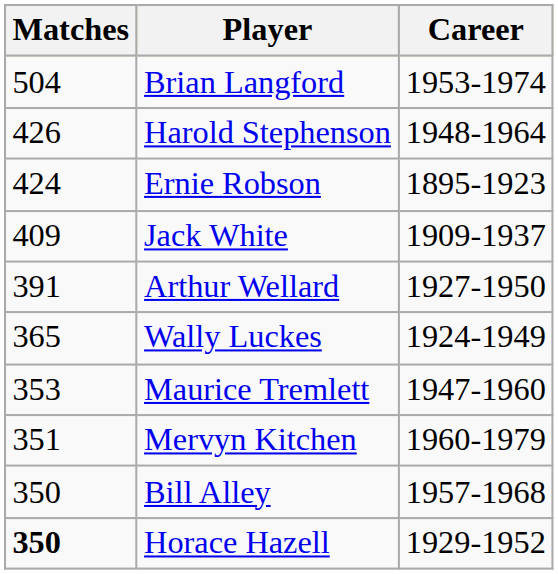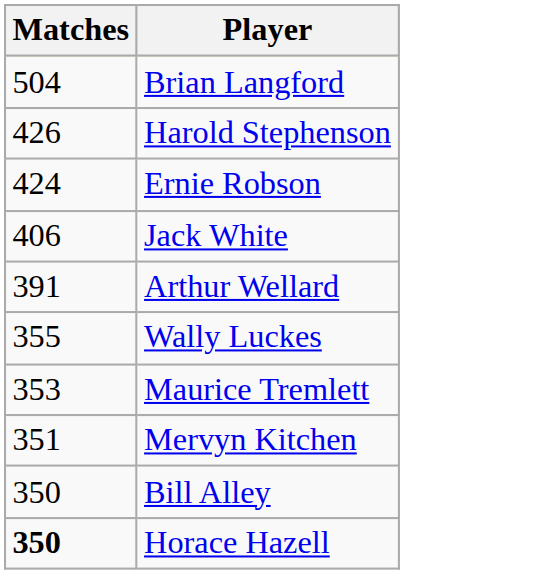- column: Career | 1953-1974 | 1948-1964 | 1895-1923 | 1909-1937 | 1927-1950 | 1924-1949 | 1947-1960 | 1960-1979 | 1957-1968 | 1929-1952
Jack White | Matches: 409 -> 406
Wally Luckes | Matches: 365 -> 355
